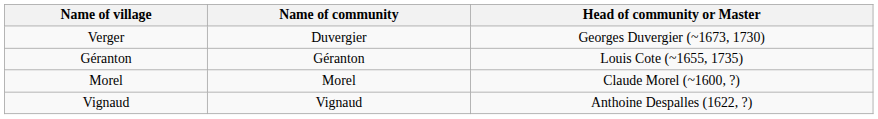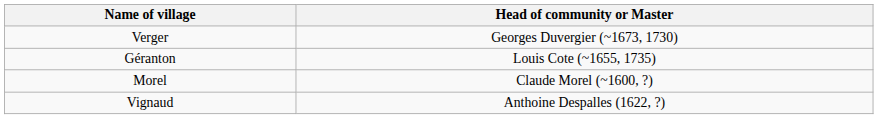- column: Name of community | Duvergier | Géranton | Morel | Vignaud
